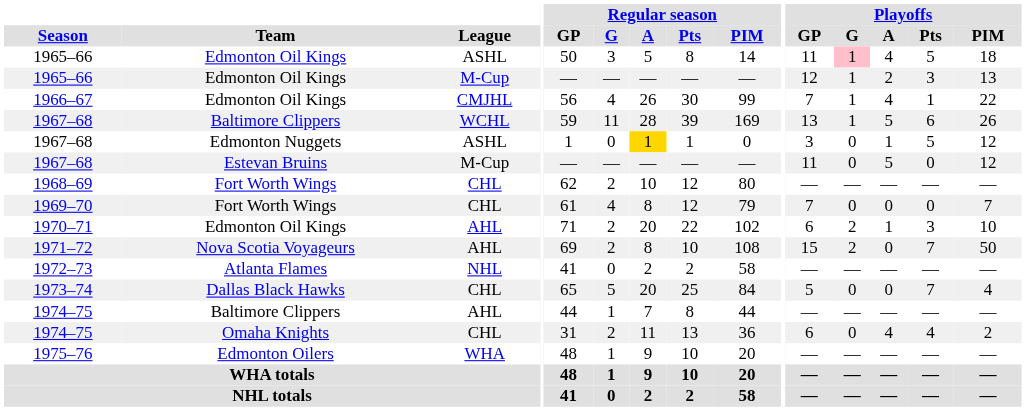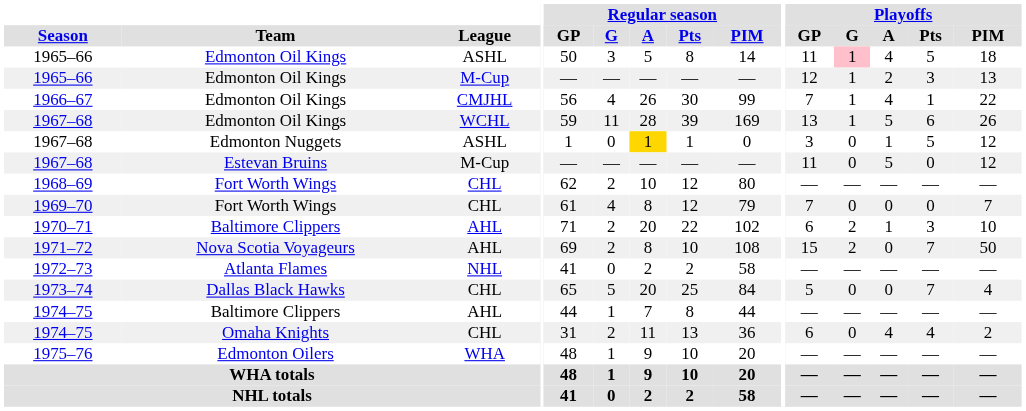1967–68 / WCHL | Team: Baltimore Clippers -> Edmonton Oil Kings
1970–71 | Team: Edmonton Oil Kings -> Baltimore Clippers
